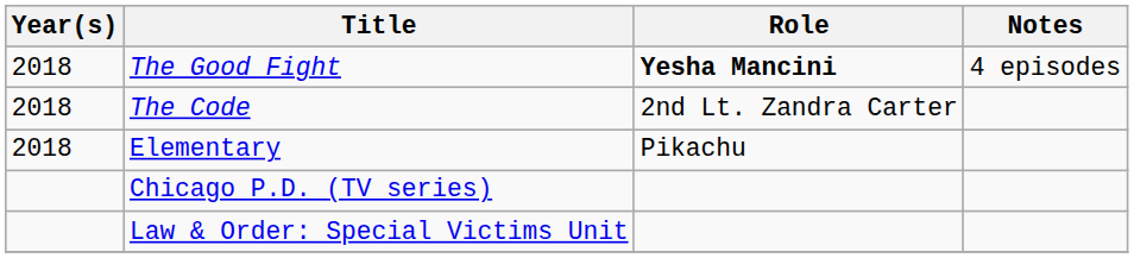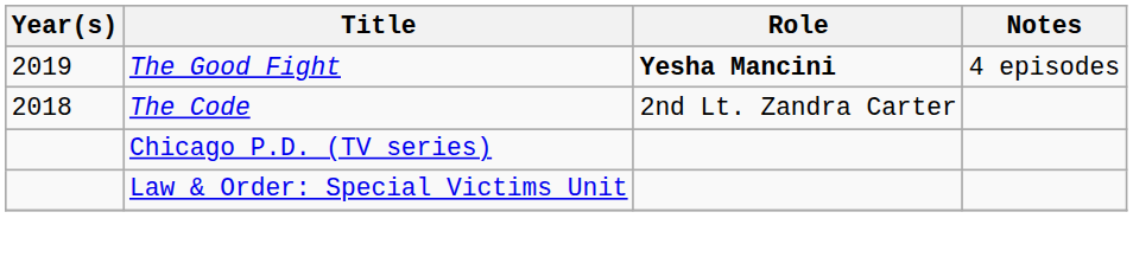The Good Fight | Year(s): 2018 -> 2019
- row: 2018 | Elementary | Pikachu
